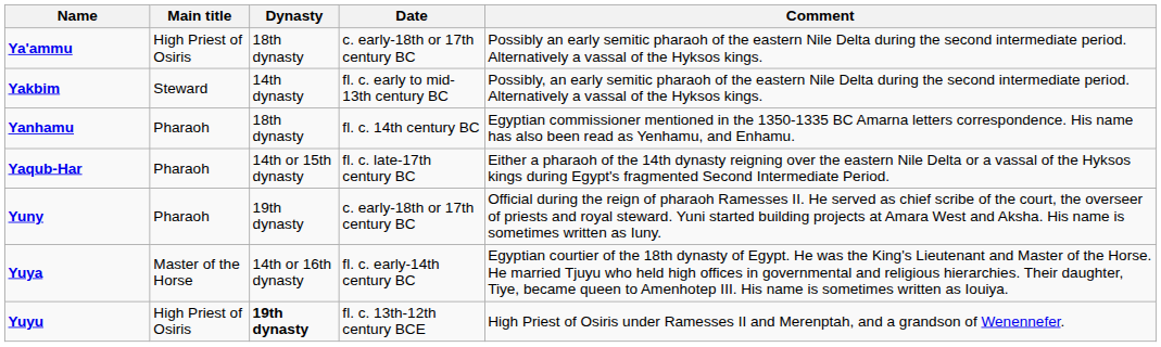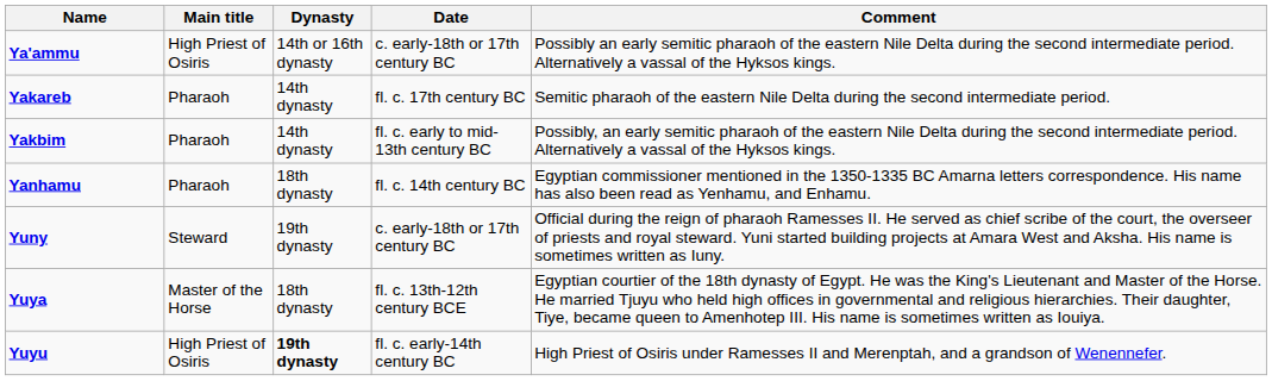Ya'ammu | Dynasty: 18th dynasty -> 14th or 16th dynasty
+ row: Yakareb | Pharaoh | 14th dynasty | fl. c. 17th century BC | Semitic pharaoh of the eastern Nile Delta during the second intermediate period.
Yakbim | Main title: Steward -> Pharaoh
- row: Yaqub-Har | Pharaoh | 14th or 15th dynasty | fl. c. late-17th century BC | Either a pharaoh of the 14th dynasty reigning over the eastern Nile Delta or a vassal of the Hyksos kings during Egypt's fragmented Second Intermediate Period.
Yuny | Main title: Pharaoh -> Steward
Yuya | Dynasty: 14th or 16th dynasty -> 18th dynasty
Yuya | Date: fl. c. early-14th century BC -> fl. c. 13th-12th century BCE
Yuyu | Date: fl. c. 13th-12th century BCE -> fl. c. early-14th century BC
